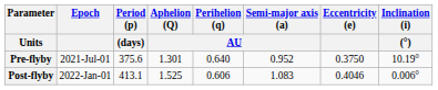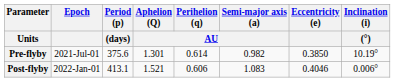Pre-flyby | Perihelion (q) / AU: 0.640 -> 0.614
Pre-flyby | Semi-major axis (a) / AU: 0.952 -> 0.982
Pre-flyby | Eccentricity (e): 0.3750 -> 0.3850
Post-flyby | Aphelion (Q) / AU: 1.525 -> 1.521
